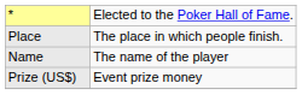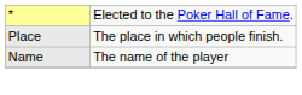- row: Prize (US$) | Event prize money
